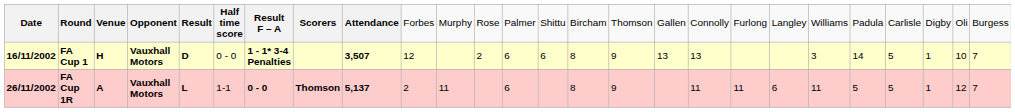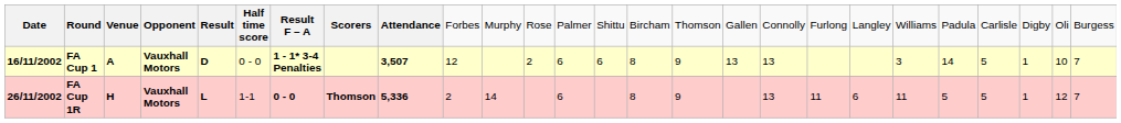FA Cup 1 | column 3: H -> A
FA Cup 1R | column 3: A -> H
FA Cup 1R | column 9: 5,137 -> 5,336
FA Cup 1R | column 11: 11 -> 14
FA Cup 1R | column 18: 11 -> 13
